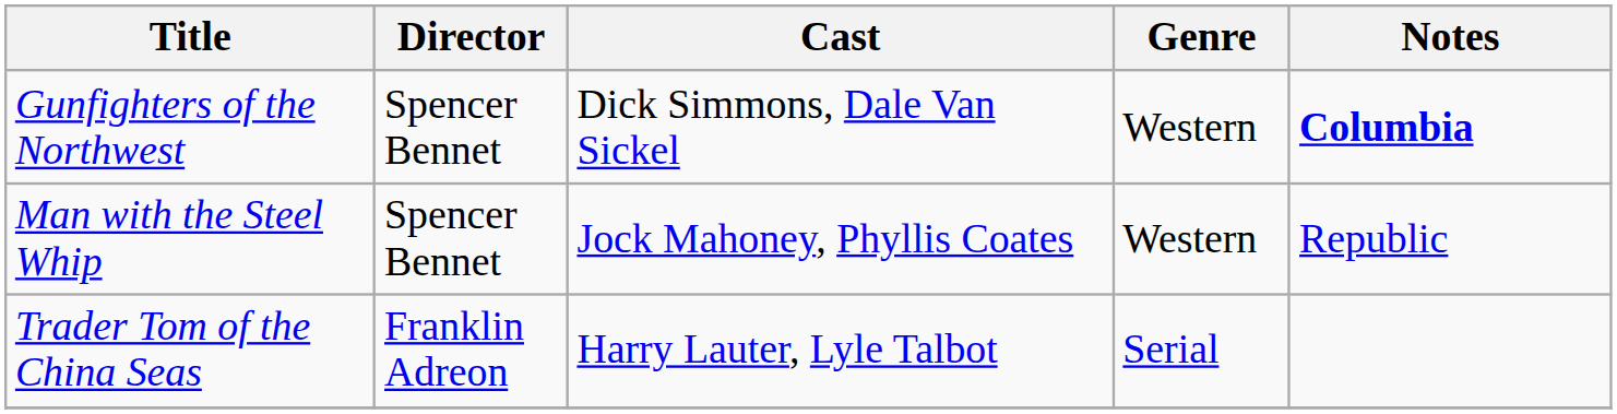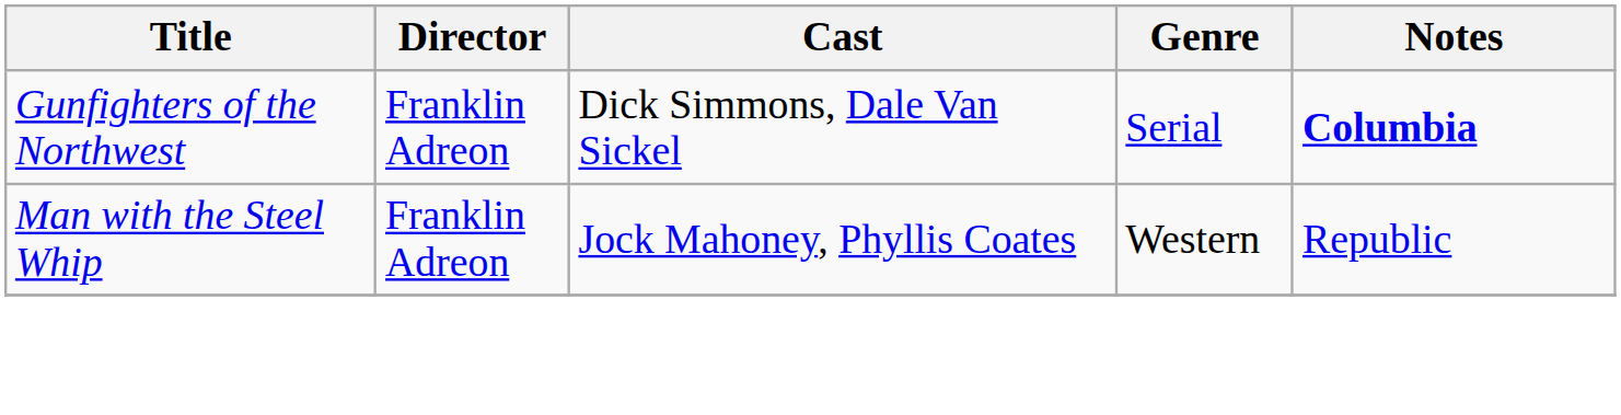Gunfighters of the Northwest | Director: Spencer Bennet -> Franklin Adreon
Gunfighters of the Northwest | Genre: Western -> Serial
Man with the Steel Whip | Director: Spencer Bennet -> Franklin Adreon
- row: Trader Tom of the China Seas | Franklin Adreon | Harry Lauter, Lyle Talbot | Serial
